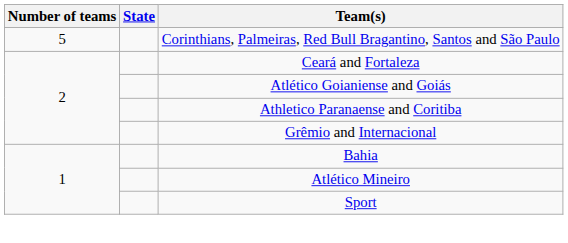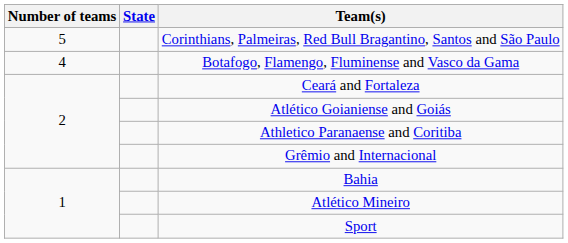+ row: 4 | Botafogo, Flamengo, Fluminense and Vasco da Gama
